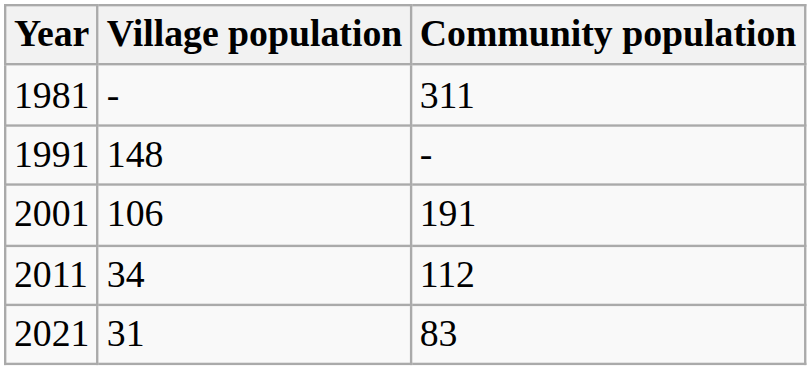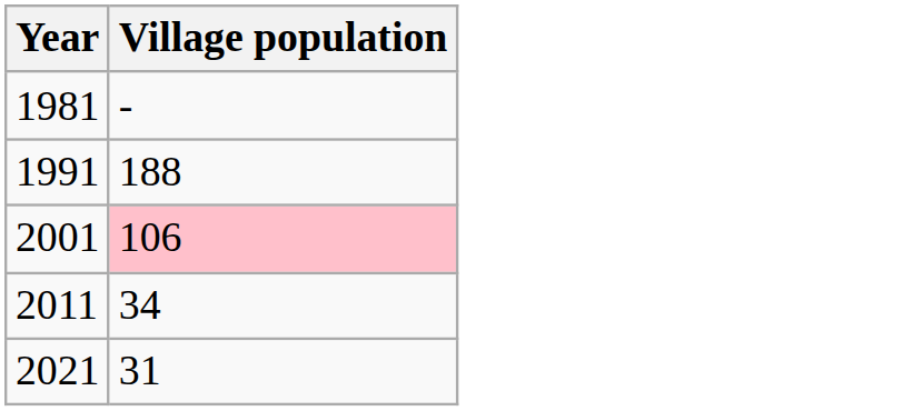- column: Community population | 311 | - | 191 | 112 | 83
1991 | Village population: 148 -> 188
2001 | Village population: no background -> pink background
